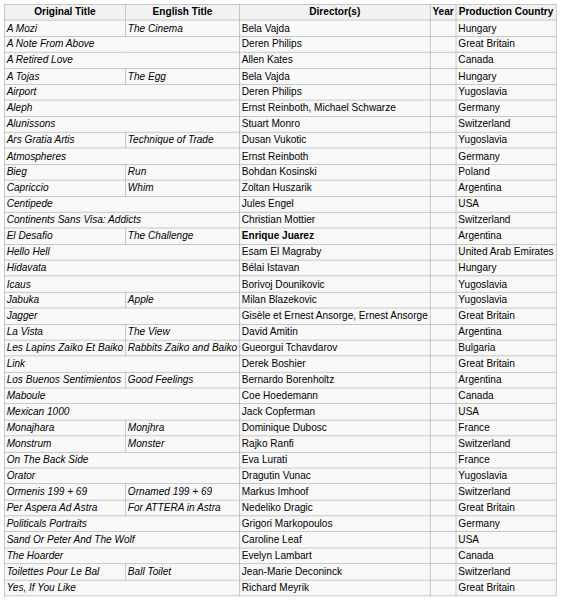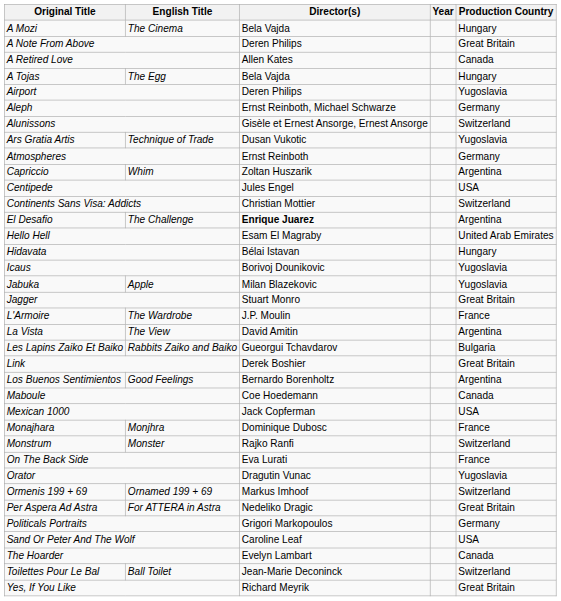Alunissons | Director(s): Stuart Monro -> Gisèle et Ernest Ansorge, Ernest Ansorge
- row: Bieg | Run | Bohdan Kosinski | Poland
Jagger | Director(s): Gisèle et Ernest Ansorge, Ernest Ansorge -> Stuart Monro
+ row: L'Armoire | The Wardrobe | J.P. Moulin | France
